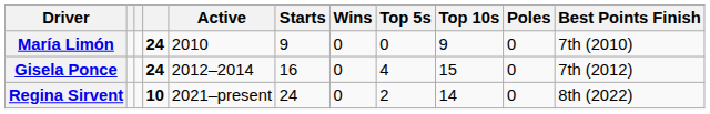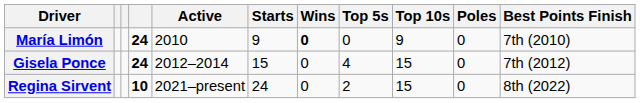María Limón | Wins: normal -> bold
Gisela Ponce | Starts: 16 -> 15
Regina Sirvent | Top 10s: 14 -> 15
